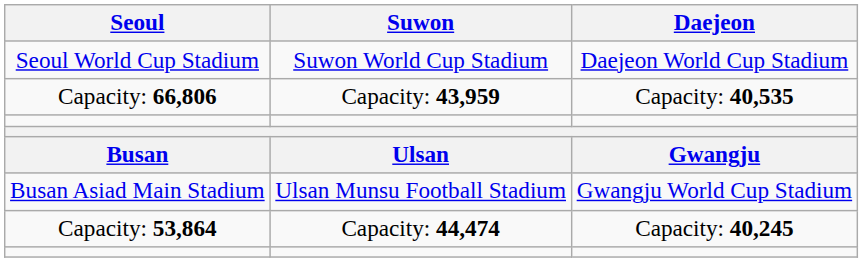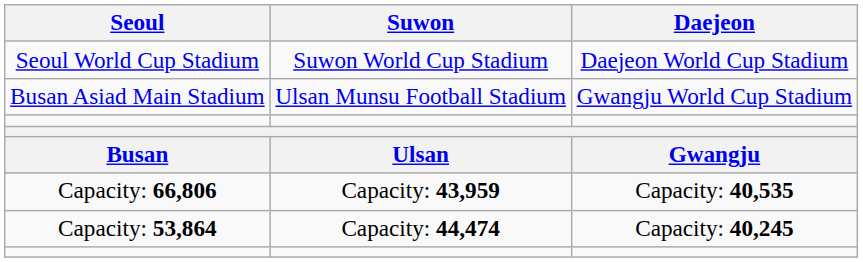rows swapped: Capacity: 66,806 <-> Busan Asiad Main Stadium
